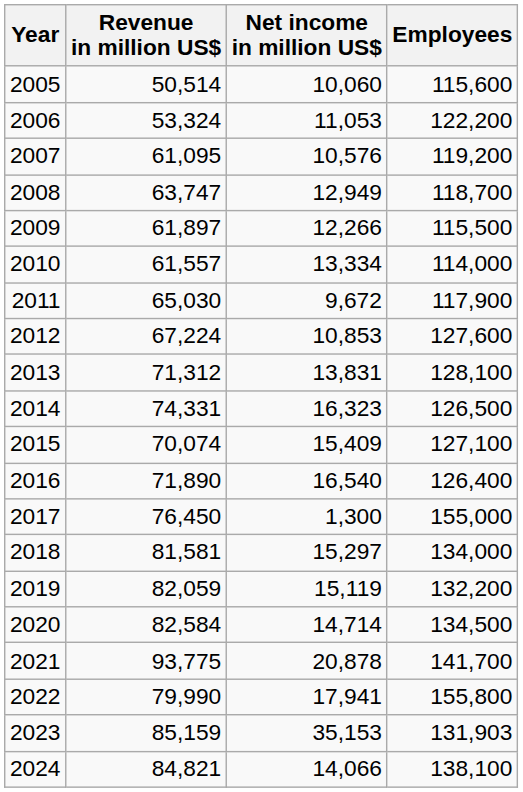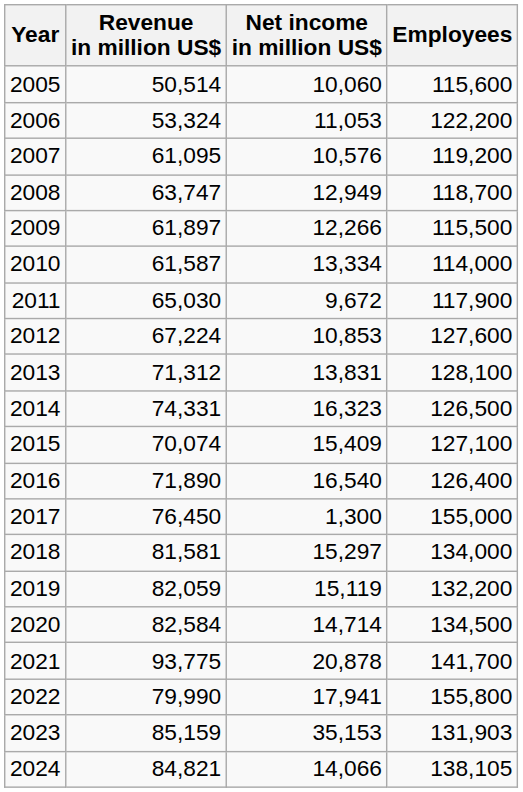2010 | Revenue in million US$: 61,557 -> 61,587
2024 | Employees: 138,100 -> 138,105
